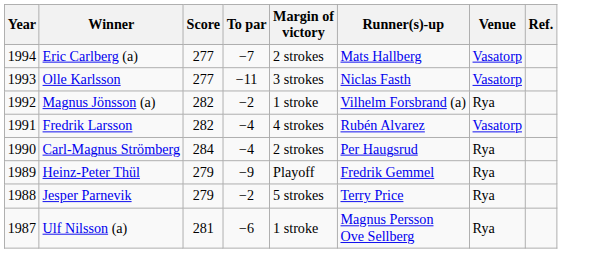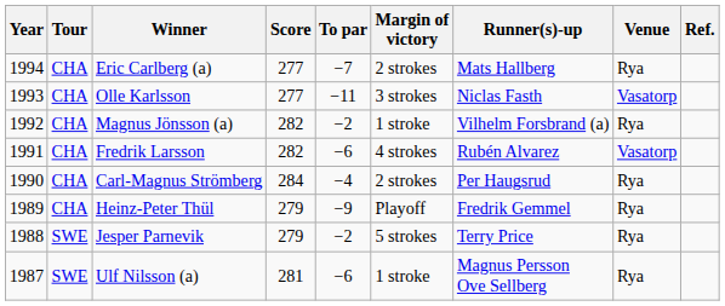+ column: Tour | CHA | CHA | CHA | CHA | CHA | CHA | SWE | SWE
Eric Carlberg (a) | Venue: Vasatorp -> Rya
Fredrik Larsson | To par: −4 -> −6
